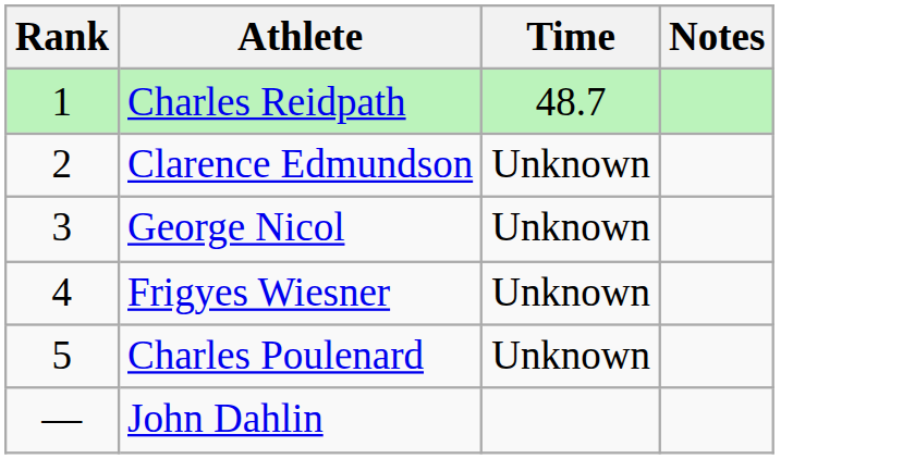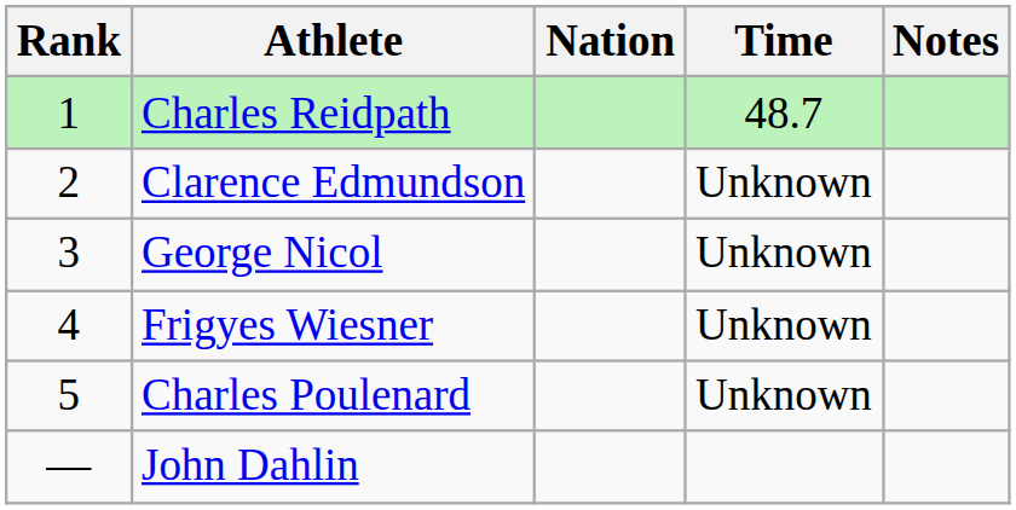+ column: Nation
